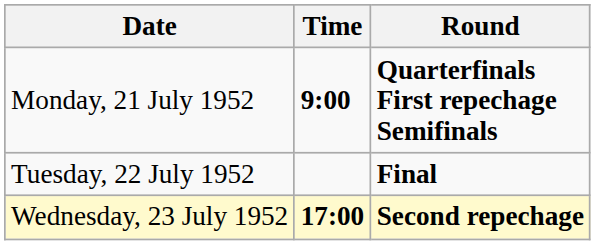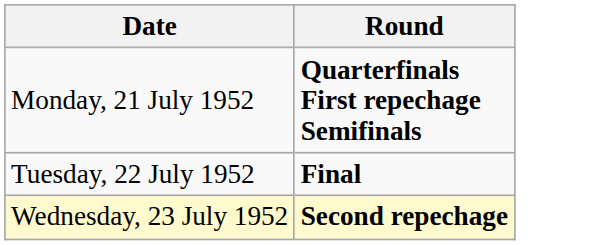- column: Time | 9:00 | 17:00
